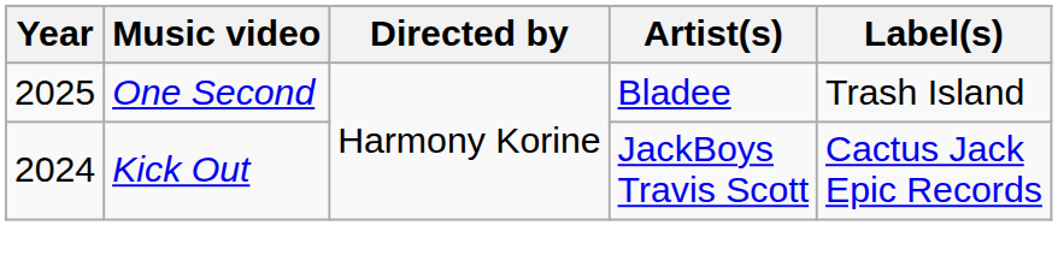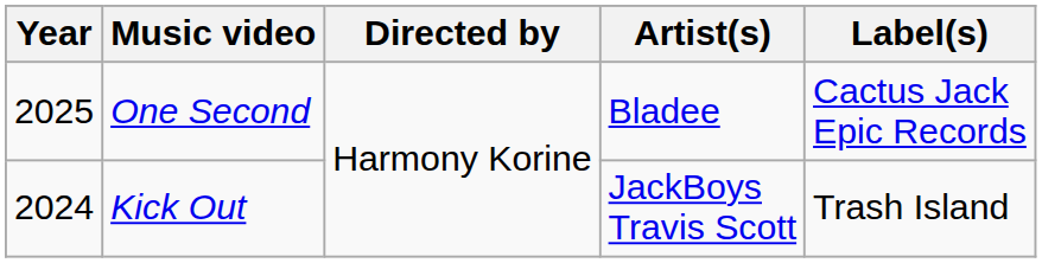One Second | Label(s): Trash Island -> Cactus Jack Epic Records
Kick Out | Label(s): Cactus Jack Epic Records -> Trash Island
